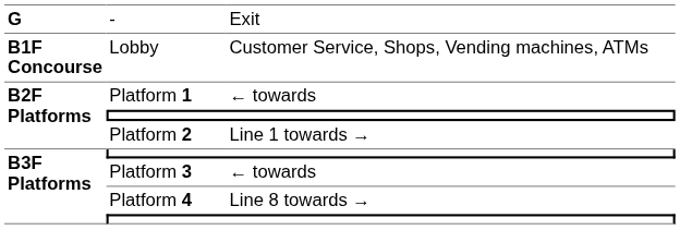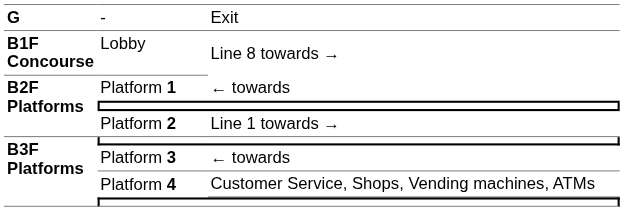Lobby | column 3: Customer Service, Shops, Vending machines, ATMs -> Line 8 towards →
Platform 4 | column 3: Line 8 towards → -> Customer Service, Shops, Vending machines, ATMs
